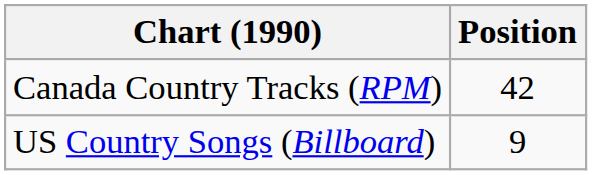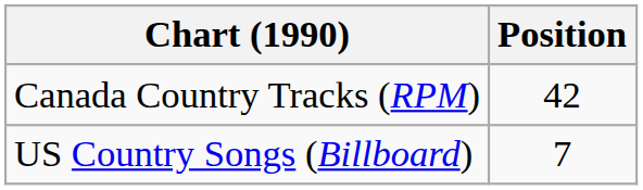US Country Songs (Billboard) | Position: 9 -> 7
